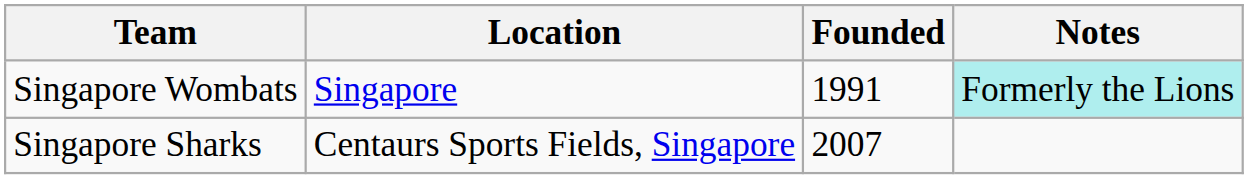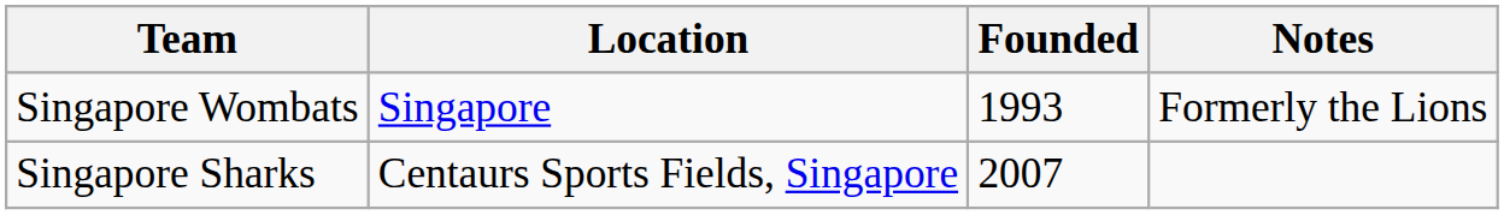Singapore Wombats | Founded: 1991 -> 1993
Singapore Wombats | Notes: paleturquoise background -> no background
